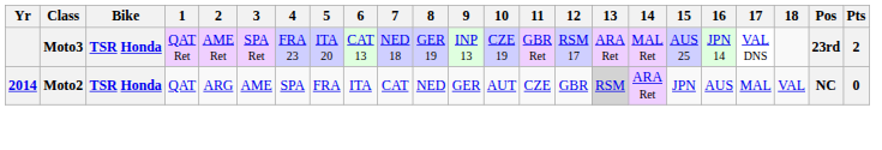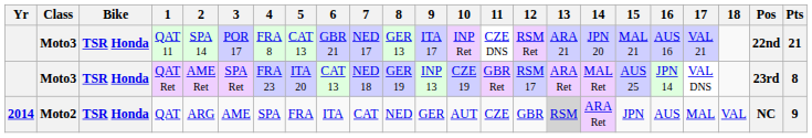+ row: Moto3 | TSR Honda | QAT 11 | SPA 14 | POR 17 | FRA 8 | CAT 13 | GBR 21 | NED 17 | GER 13 | ITA 17 | INP Ret | CZE DNS | RSM Ret | ARA 21 | JPN 20 | MAL 21 | AUS 16 | VAL 21 | 22nd | 21
QAT Ret | Pts: 2 -> 8
QAT | Pts: 0 -> 9
